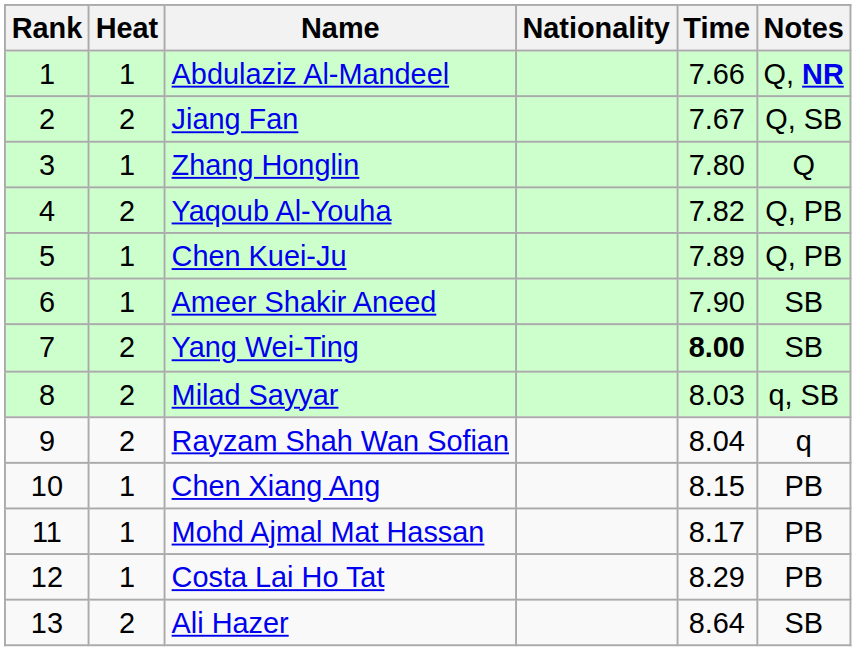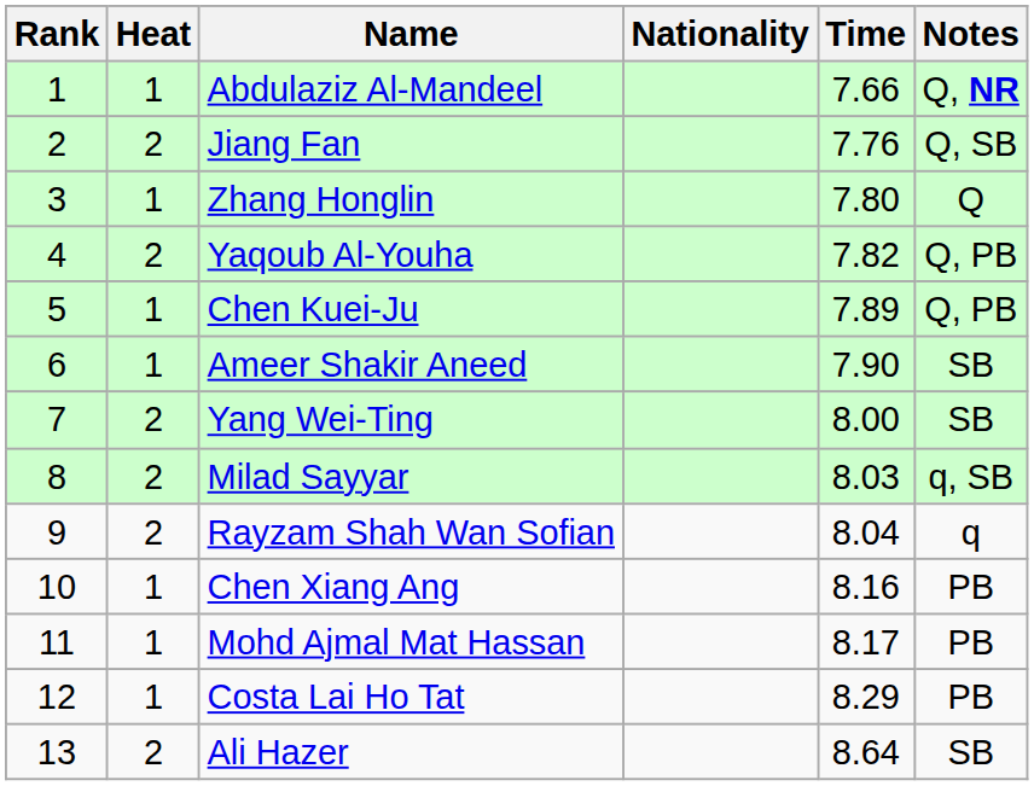Jiang Fan | Time: 7.67 -> 7.76
Yang Wei-Ting | Time: bold -> normal
Chen Xiang Ang | Time: 8.15 -> 8.16
